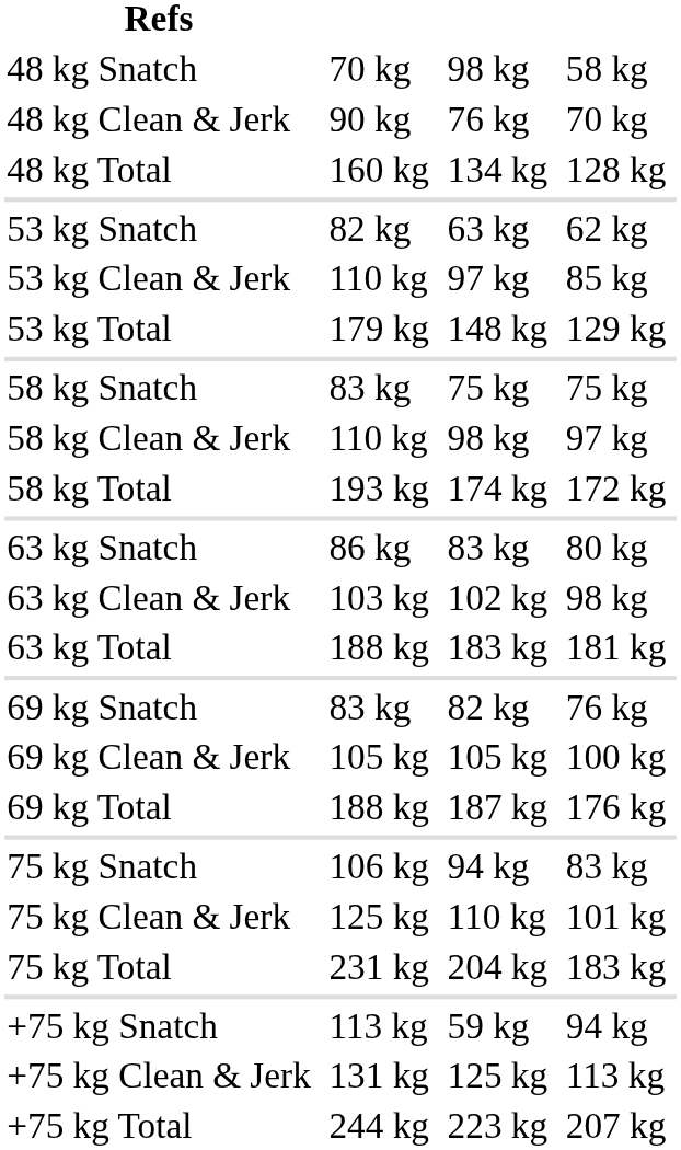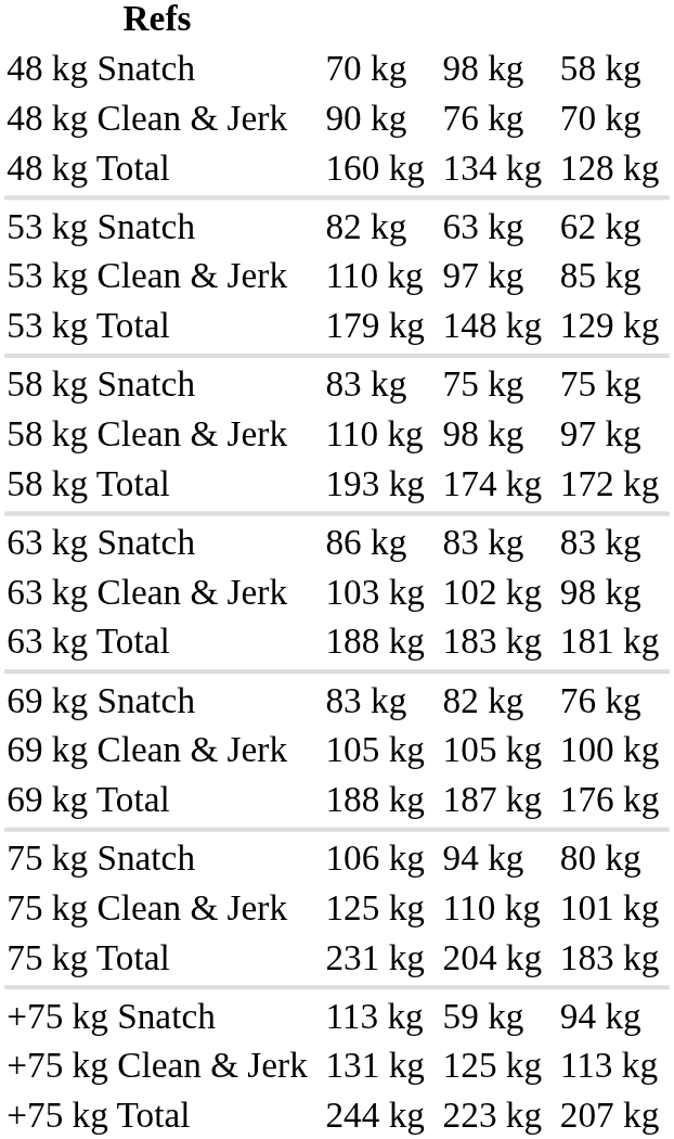63 kg Snatch | column 7: 80 kg -> 83 kg
75 kg Snatch | column 7: 83 kg -> 80 kg
